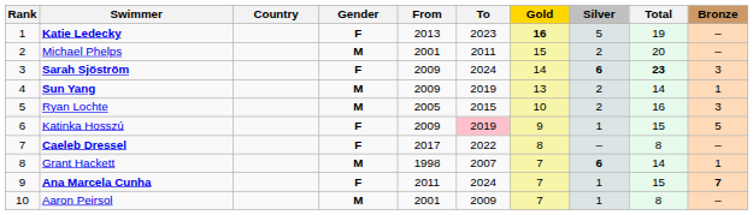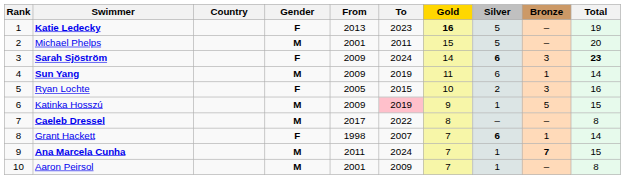columns swapped: Bronze <-> Total
Michael Phelps | Silver: 2 -> 5
Sun Yang | Gold: 13 -> 11
Sun Yang | Silver: 2 -> 6
Ryan Lochte | Gender: M -> F
Katinka Hosszú | Gender: F -> M
Caeleb Dressel | Gender: F -> M
Grant Hackett | Gender: M -> F
Ana Marcela Cunha | Gender: F -> M
